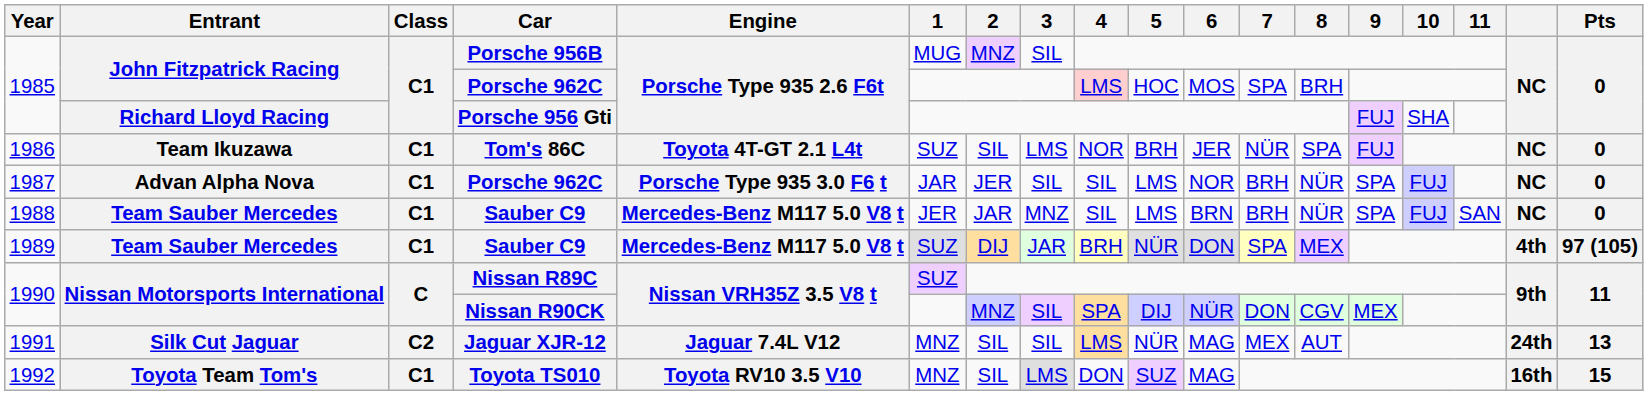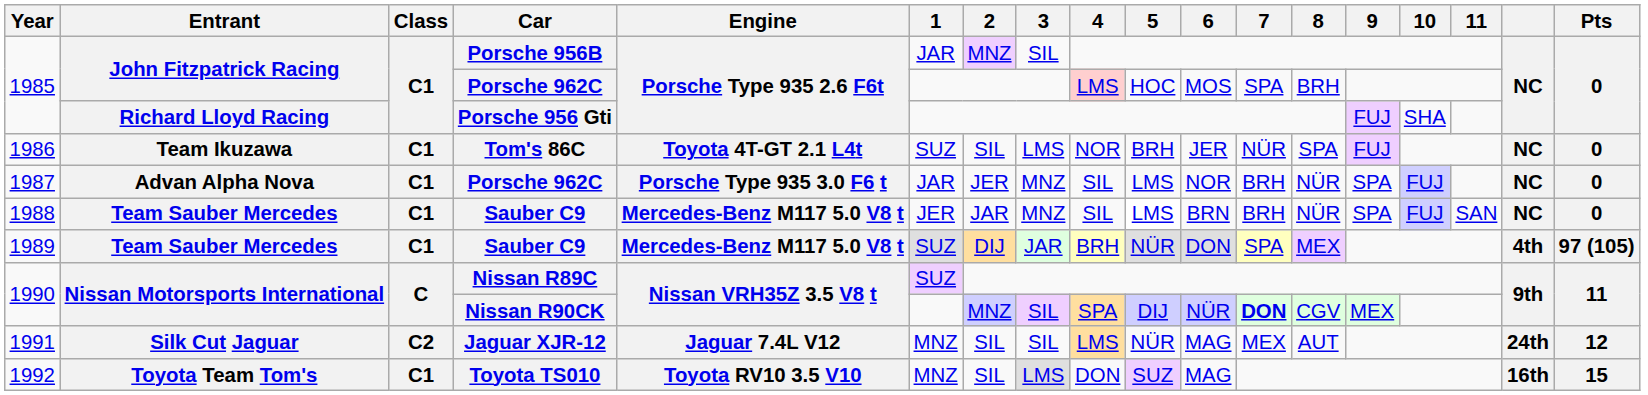Porsche 956B | 1: MUG -> JAR
1987 / Porsche 962C | 3: SIL -> MNZ
Nissan R90CK | 7: normal -> bold
Jaguar XJR-12 | Pts: 13 -> 12
